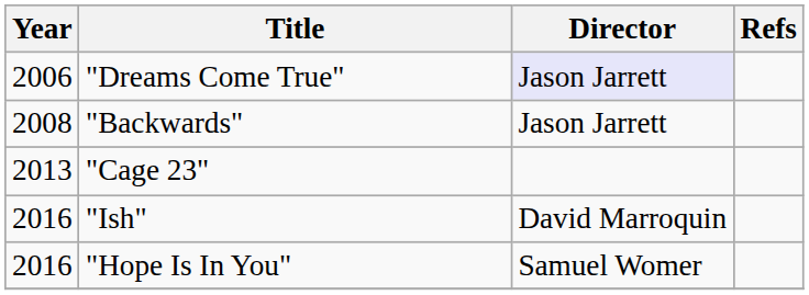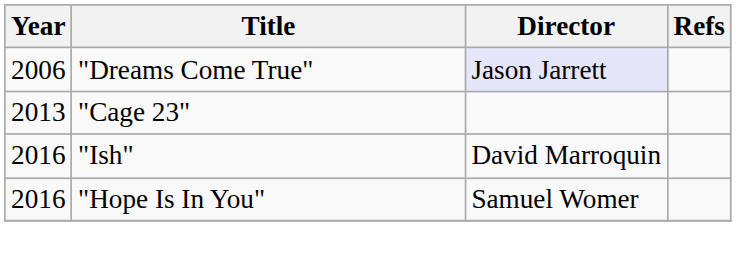- row: 2008 | "Backwards" | Jason Jarrett
